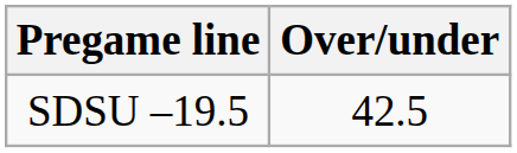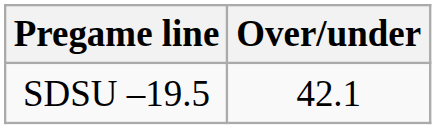SDSU –19.5 | Over/under: 42.5 -> 42.1
